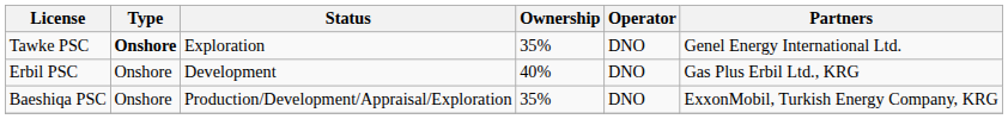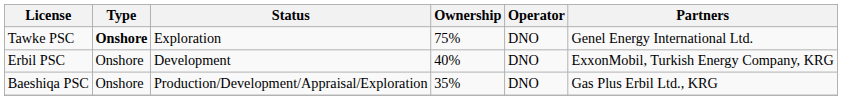Tawke PSC | Ownership: 35% -> 75%
Erbil PSC | Partners: Gas Plus Erbil Ltd., KRG -> ExxonMobil, Turkish Energy Company, KRG
Baeshiqa PSC | Partners: ExxonMobil, Turkish Energy Company, KRG -> Gas Plus Erbil Ltd., KRG
